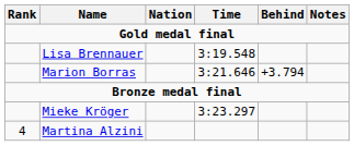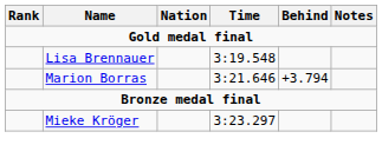- row: 4 | Martina Alzini
